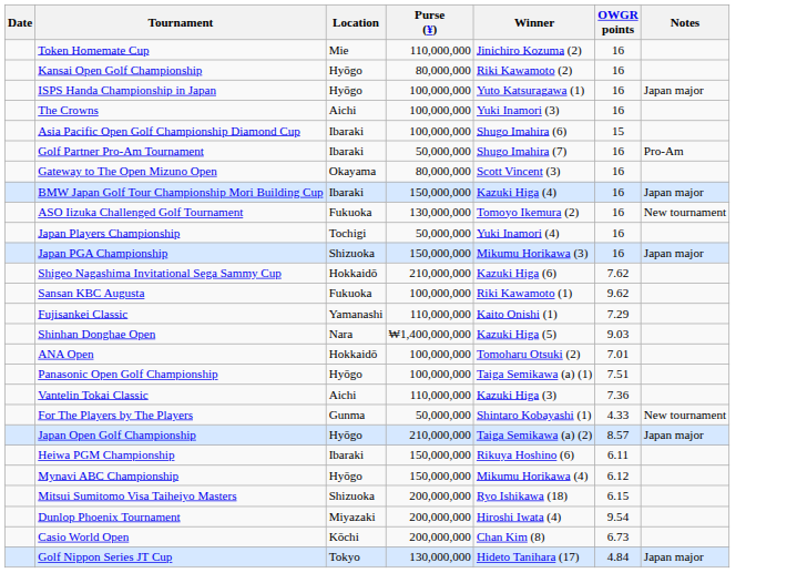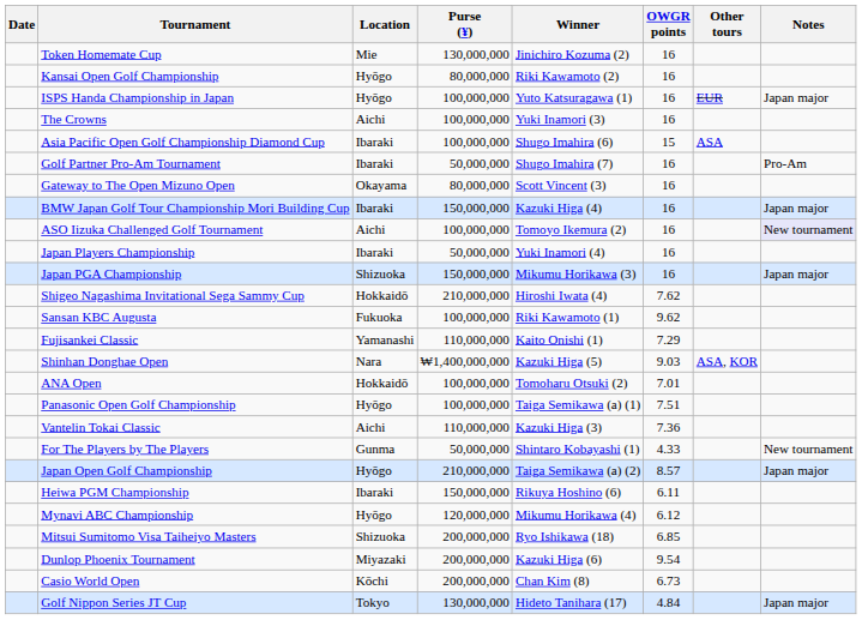+ column: Other tours | EUR | ASA | ASA, KOR
Token Homemate Cup | Purse (¥): 110,000,000 -> 130,000,000
ASO Iizuka Challenged Golf Tournament | Location: Fukuoka -> Aichi
ASO Iizuka Challenged Golf Tournament | Purse (¥): 130,000,000 -> 100,000,000
ASO Iizuka Challenged Golf Tournament | Notes: no background -> lavender background
Japan Players Championship | Location: Tochigi -> Ibaraki
Shigeo Nagashima Invitational Sega Sammy Cup | Winner: Kazuki Higa (6) -> Hiroshi Iwata (4)
Mynavi ABC Championship | Purse (¥): 150,000,000 -> 120,000,000
Mitsui Sumitomo Visa Taiheiyo Masters | OWGR points: 6.15 -> 6.85
Dunlop Phoenix Tournament | Winner: Hiroshi Iwata (4) -> Kazuki Higa (6)
